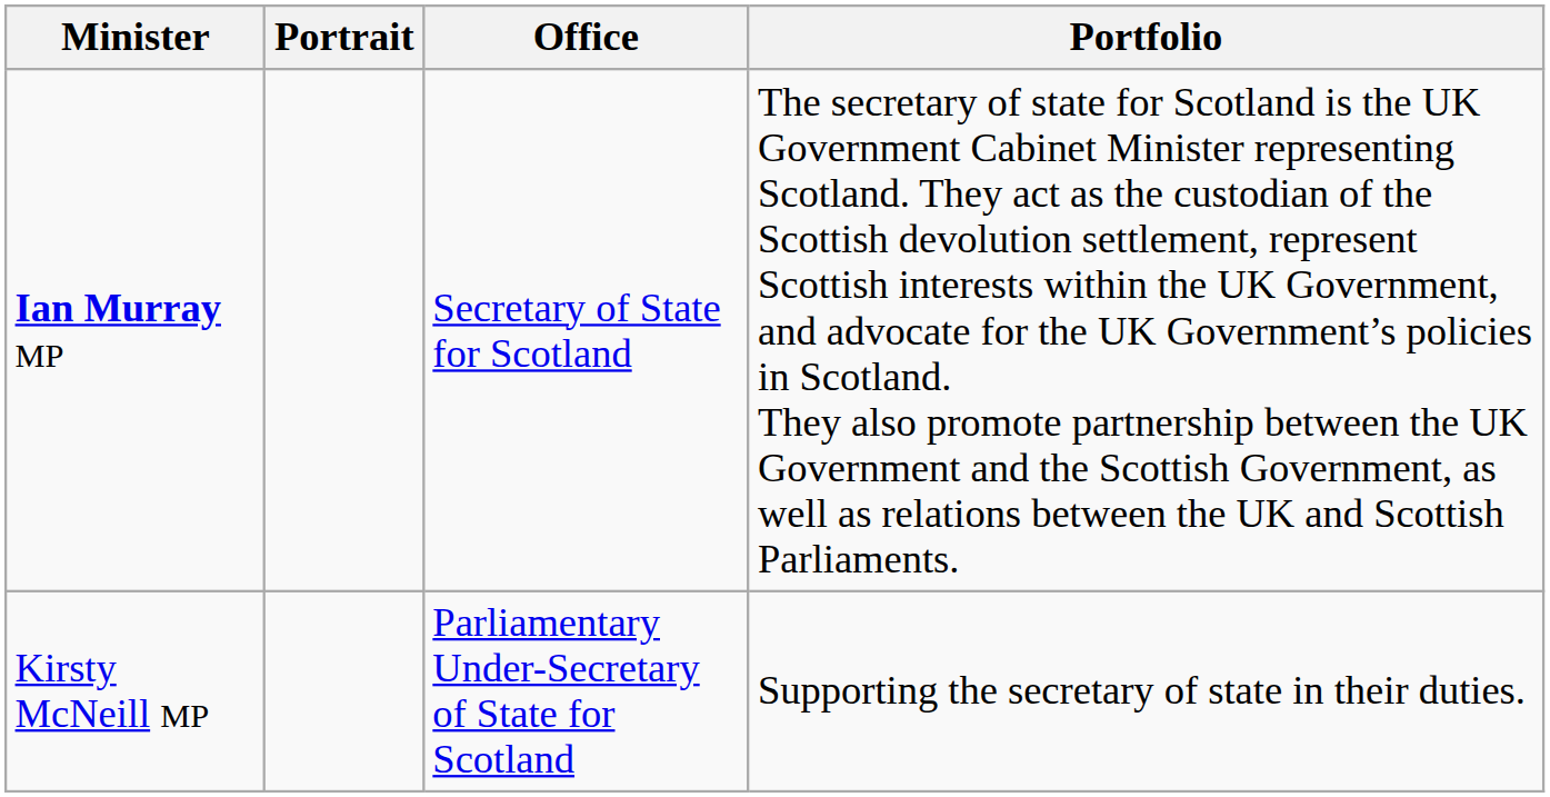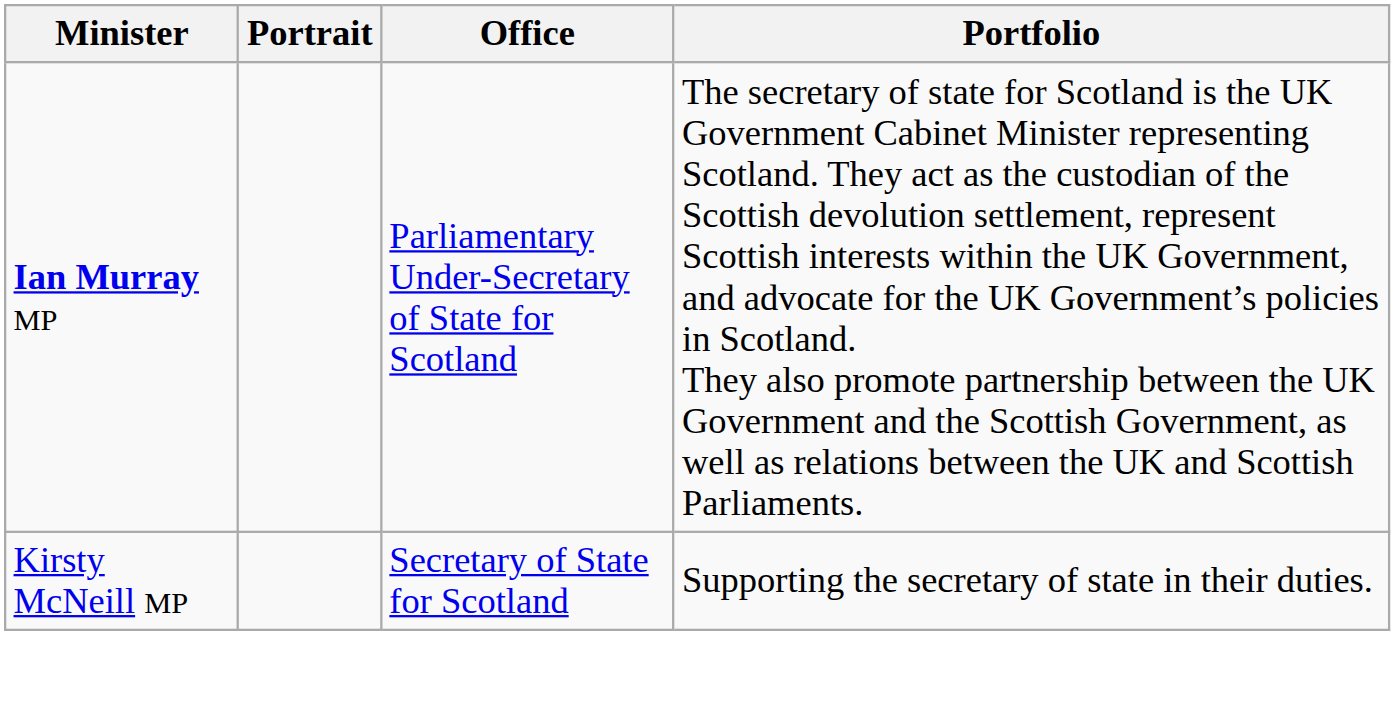Ian Murray MP | Office: Secretary of State for Scotland -> Parliamentary Under-Secretary of State for Scotland
Kirsty McNeill MP | Office: Parliamentary Under-Secretary of State for Scotland -> Secretary of State for Scotland
